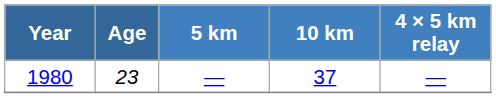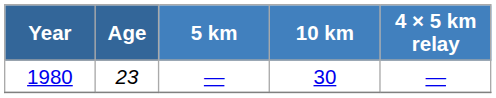1980 | 10 km: 37 -> 30
